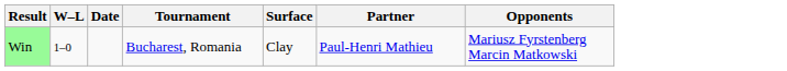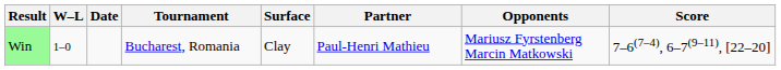+ column: Score | 7–6(7–4), 6–7(9–11), [22–20]
